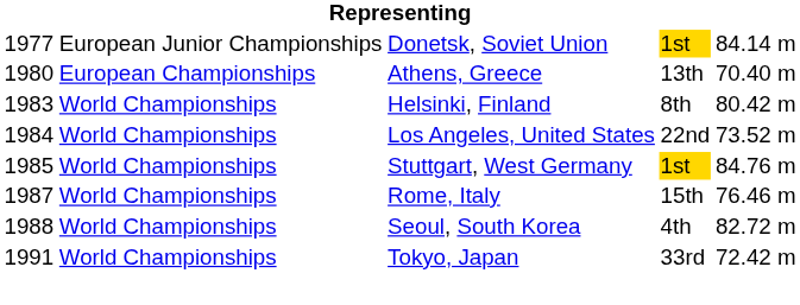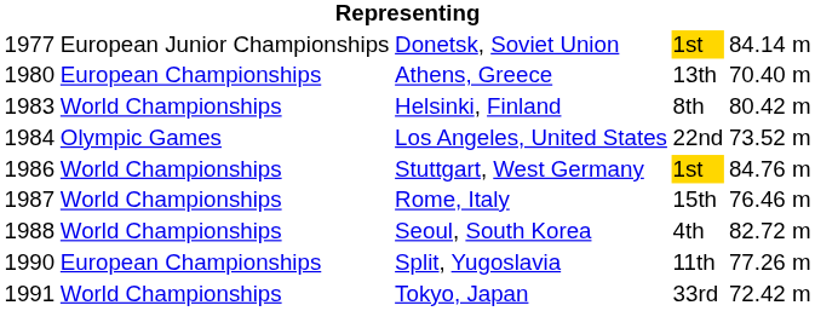Los Angeles, United States | column 2: World Championships -> Olympic Games
Stuttgart, West Germany | column 1: 1985 -> 1986
+ row: 1990 | European Championships | Split, Yugoslavia | 11th | 77.26 m
